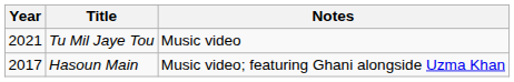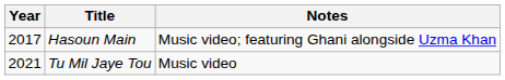rows swapped: Hasoun Main <-> Tu Mil Jaye Tou
